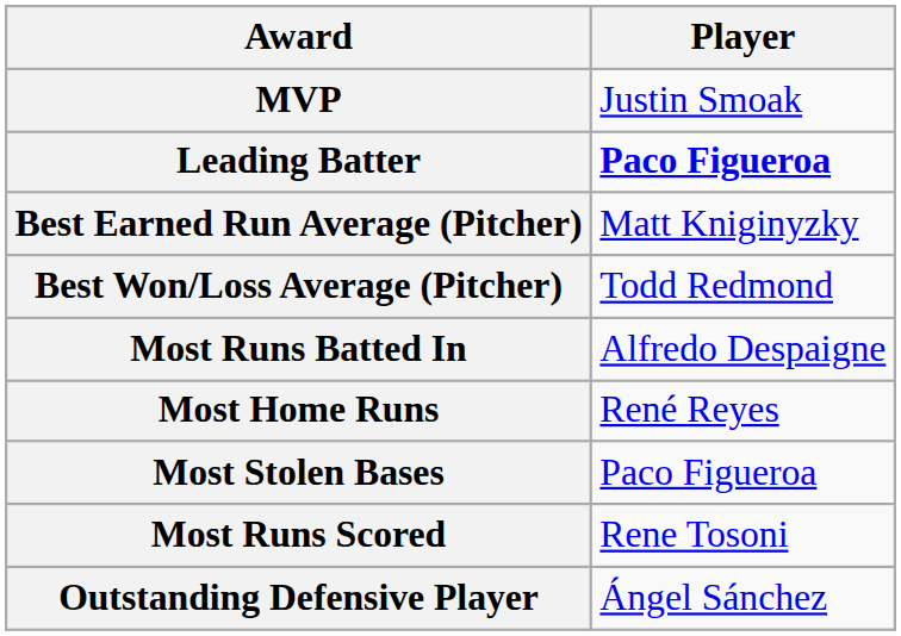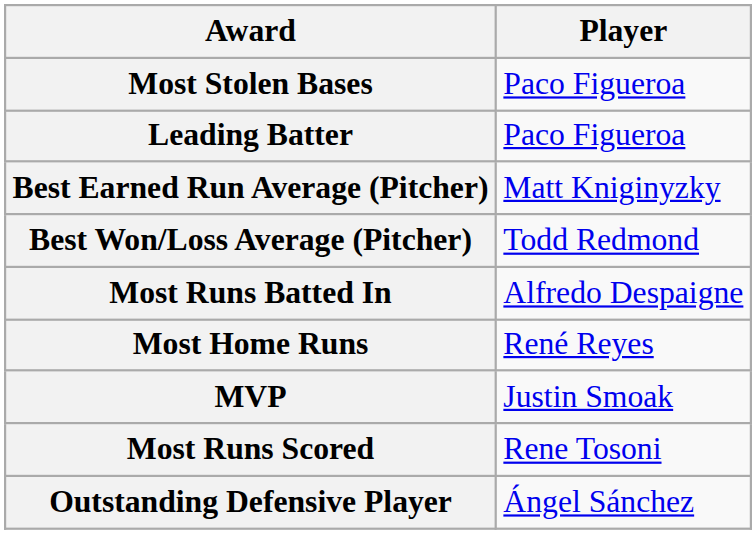rows swapped: MVP <-> Most Stolen Bases
Leading Batter | Player: bold -> normal
